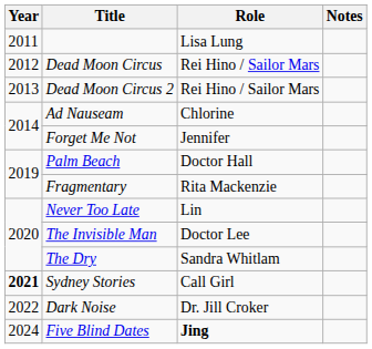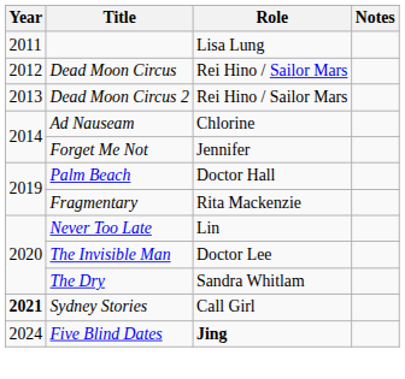- row: 2022 | Dark Noise | Dr. Jill Croker
